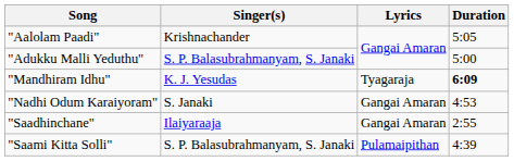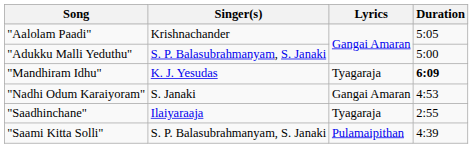"Saadhinchane" | Lyrics: Gangai Amaran -> Tyagaraja
